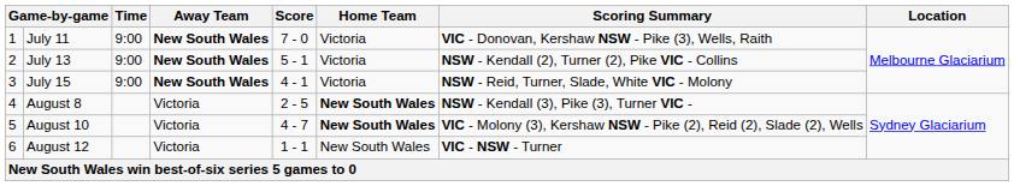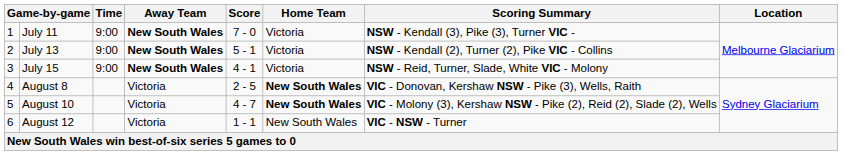July 11 | Scoring Summary: VIC - Donovan, Kershaw NSW - Pike (3), Wells, Raith -> NSW - Kendall (3), Pike (3), Turner VIC -
August 8 | Scoring Summary: NSW - Kendall (3), Pike (3), Turner VIC - -> VIC - Donovan, Kershaw NSW - Pike (3), Wells, Raith
